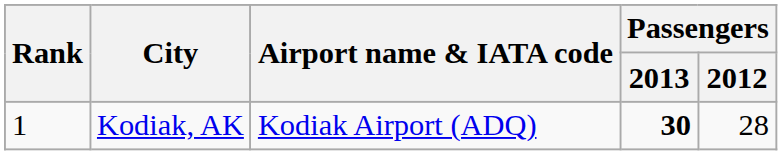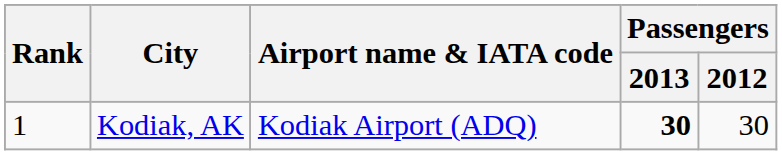Kodiak, AK | Passengers / 2012: 28 -> 30
